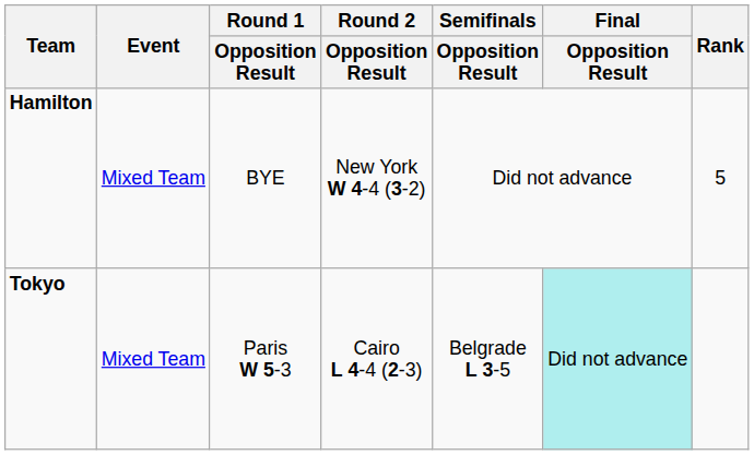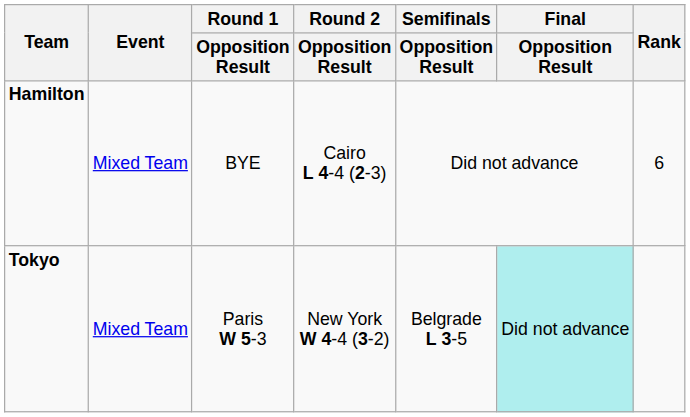Hamilton | Round 2 / Opposition Result: New York W 4-4 (3-2) -> Cairo L 4-4 (2-3)
Hamilton | Rank: 5 -> 6
Tokyo | Round 2 / Opposition Result: Cairo L 4-4 (2-3) -> New York W 4-4 (3-2)
